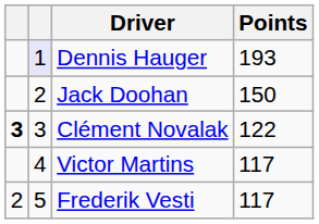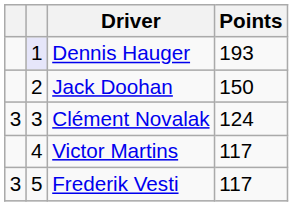Clément Novalak | column 1: bold -> normal
Clément Novalak | Points: 122 -> 124
Frederik Vesti | column 1: 2 -> 3
